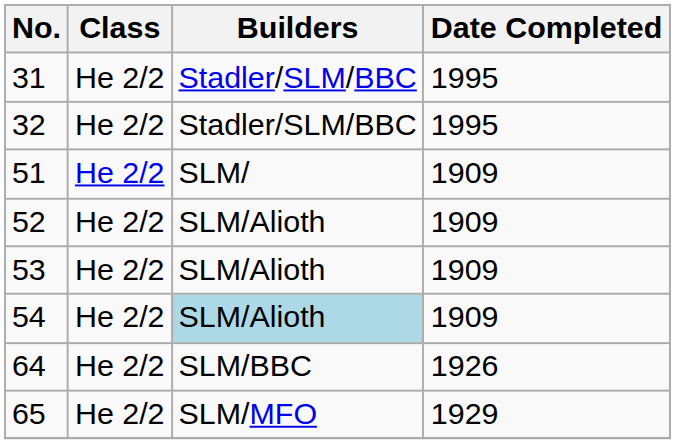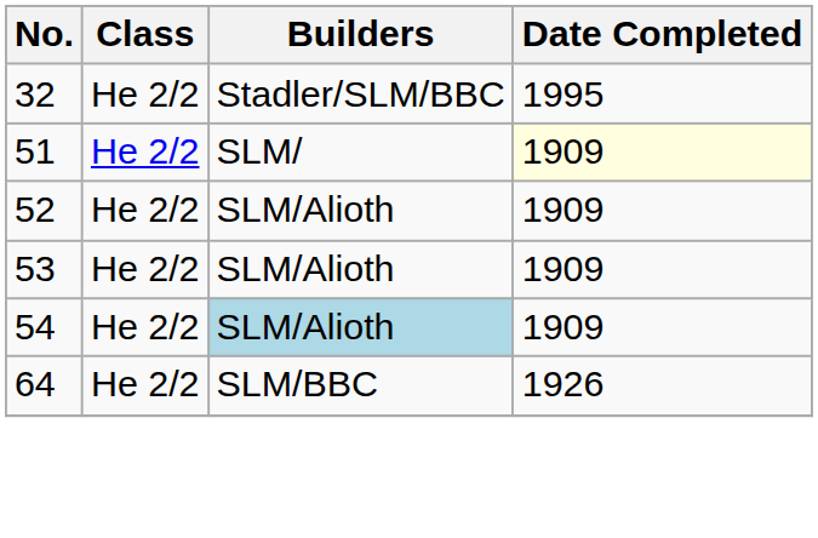- row: 31 | He 2/2 | Stadler/SLM/BBC | 1995
51 | Date Completed: no background -> lightyellow background
- row: 65 | He 2/2 | SLM/MFO | 1929
